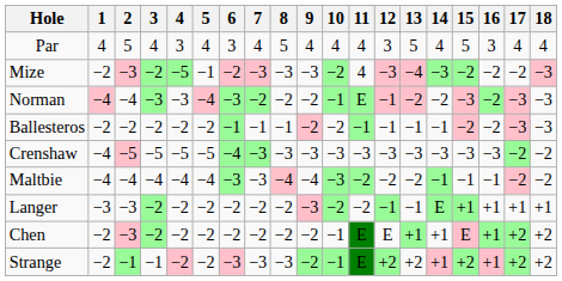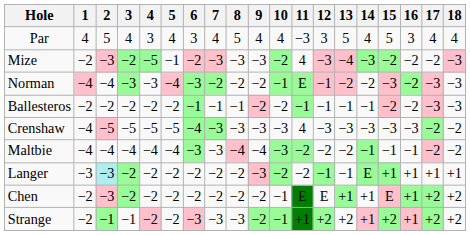Par | 11: 4 -> −3
Crenshaw | 11: −3 -> 4
Langer | 2: no background -> paleturquoise background
Strange | 11: E -> +1
